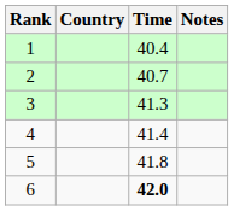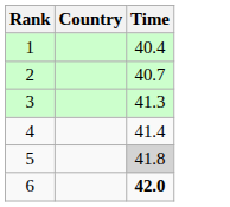- column: Notes
5 | Time: no background -> lightgrey background
